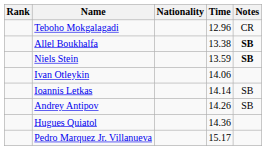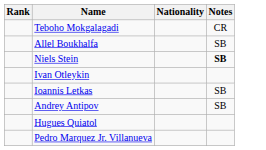- column: Time | 12.96 | 13.38 | 13.59 | 14.06 | 14.14 | 14.26 | 14.36 | 15.17
Allel Boukhalfa | Notes: bold -> normal
